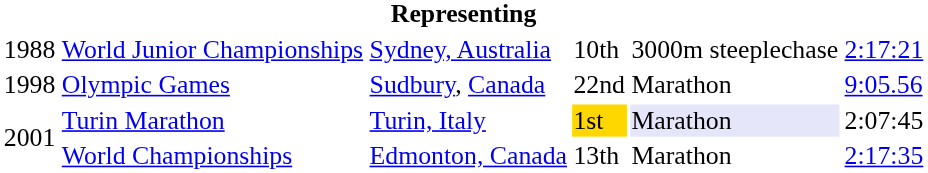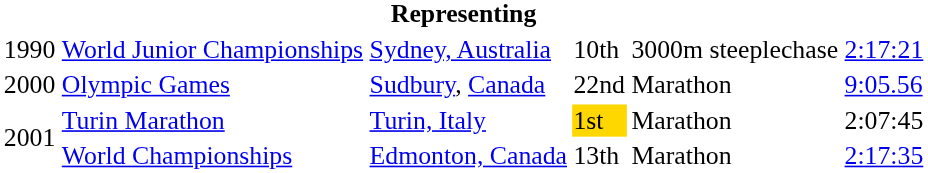World Junior Championships | column 1: 1988 -> 1990
Olympic Games | column 1: 1998 -> 2000
Turin Marathon | column 5: lavender background -> no background
